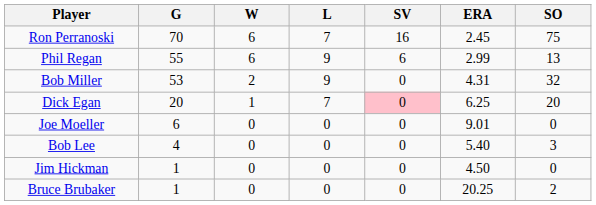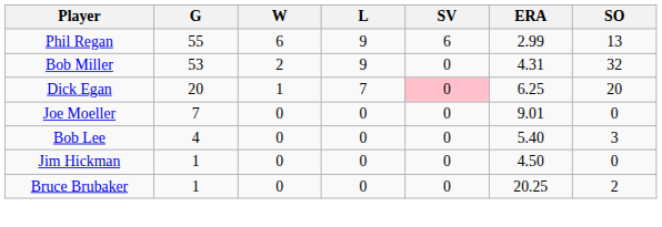- row: Ron Perranoski | 70 | 6 | 7 | 16 | 2.45 | 75
Joe Moeller | G: 6 -> 7
